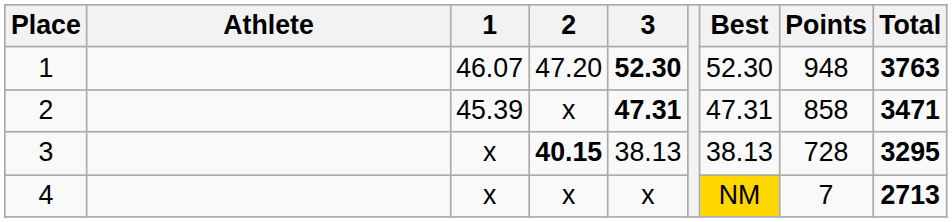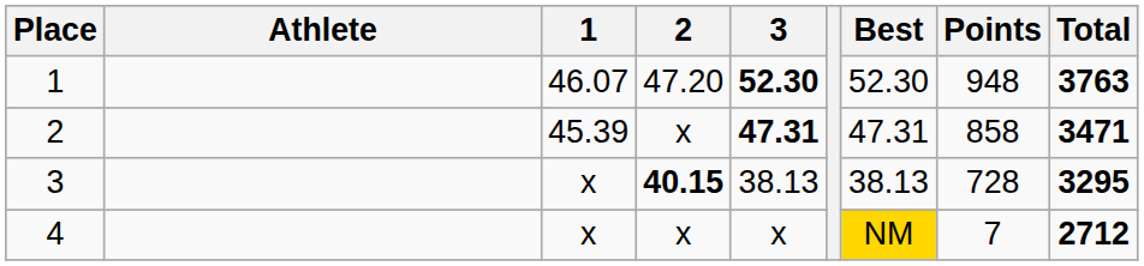4 | Total: 2713 -> 2712
